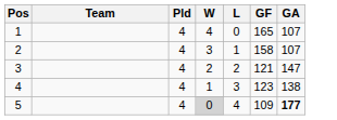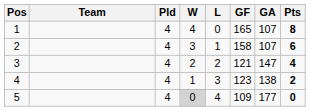+ column: Pts | 8 | 6 | 4 | 2 | 0
5 | GA: bold -> normal
